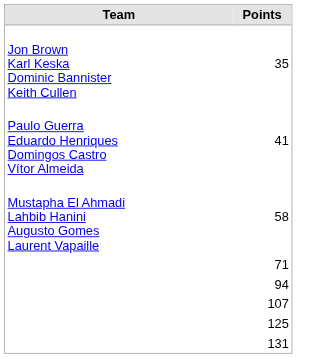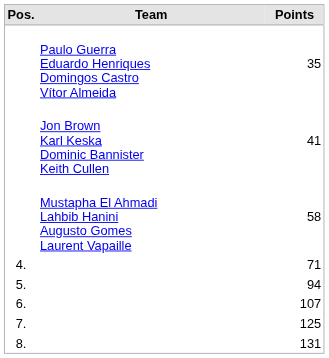+ column: Pos. | 4. | 5. | 6. | 7. | 8.
35 | Team: Jon Brown Karl Keska Dominic Bannister Keith Cullen -> Paulo Guerra Eduardo Henriques Domingos Castro Vítor Almeida
41 | Team: Paulo Guerra Eduardo Henriques Domingos Castro Vítor Almeida -> Jon Brown Karl Keska Dominic Bannister Keith Cullen
